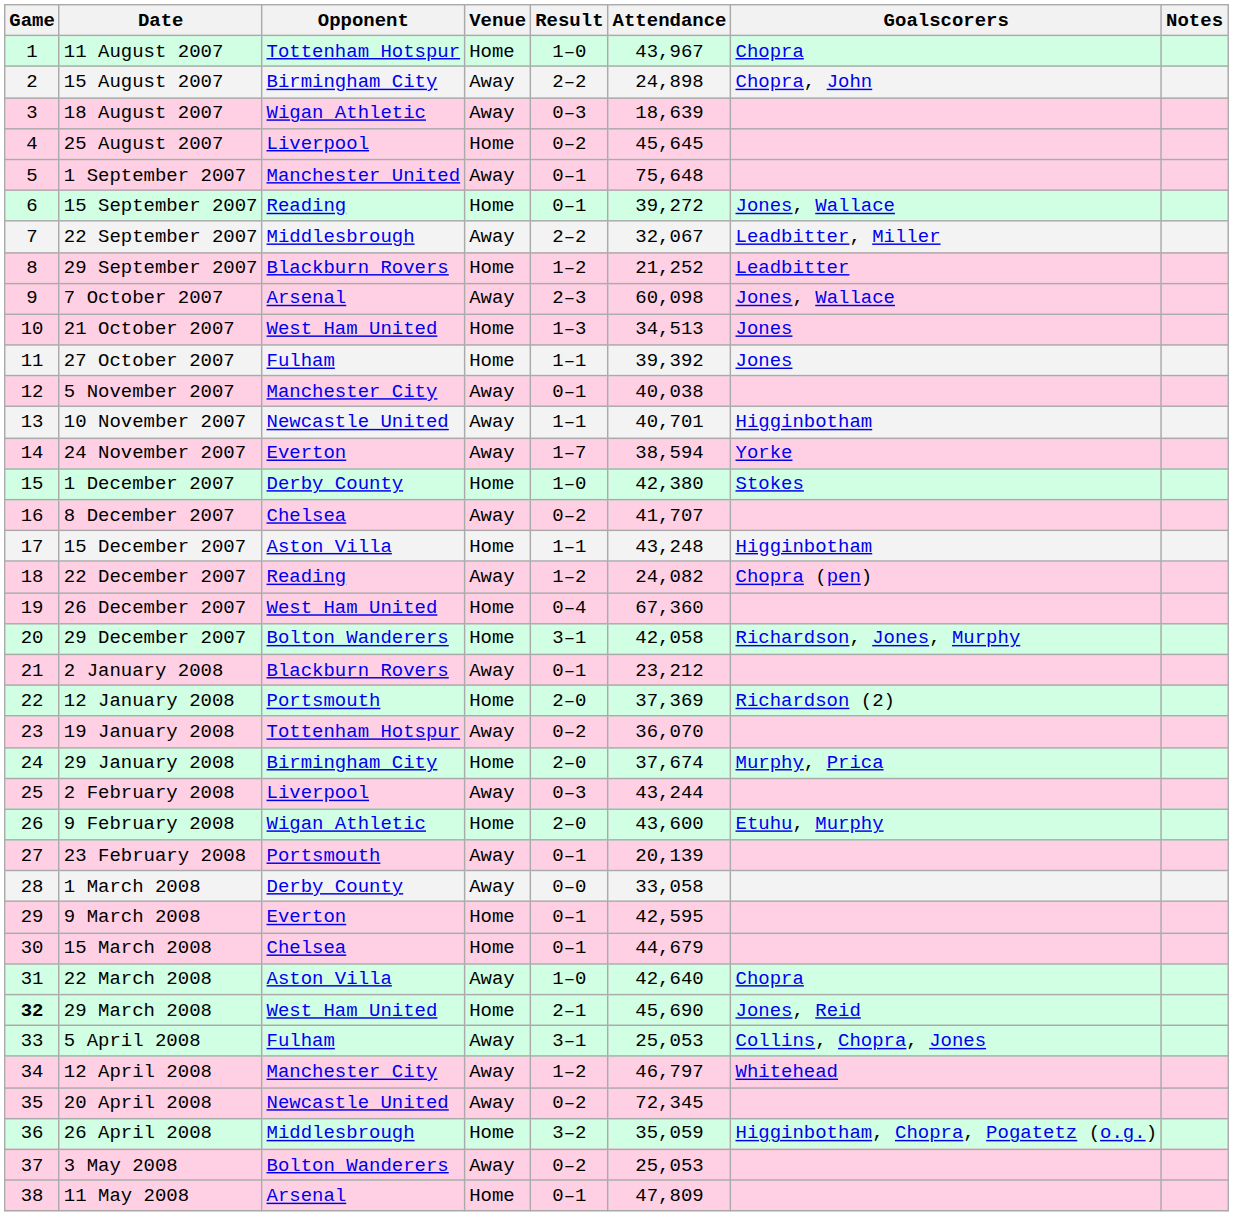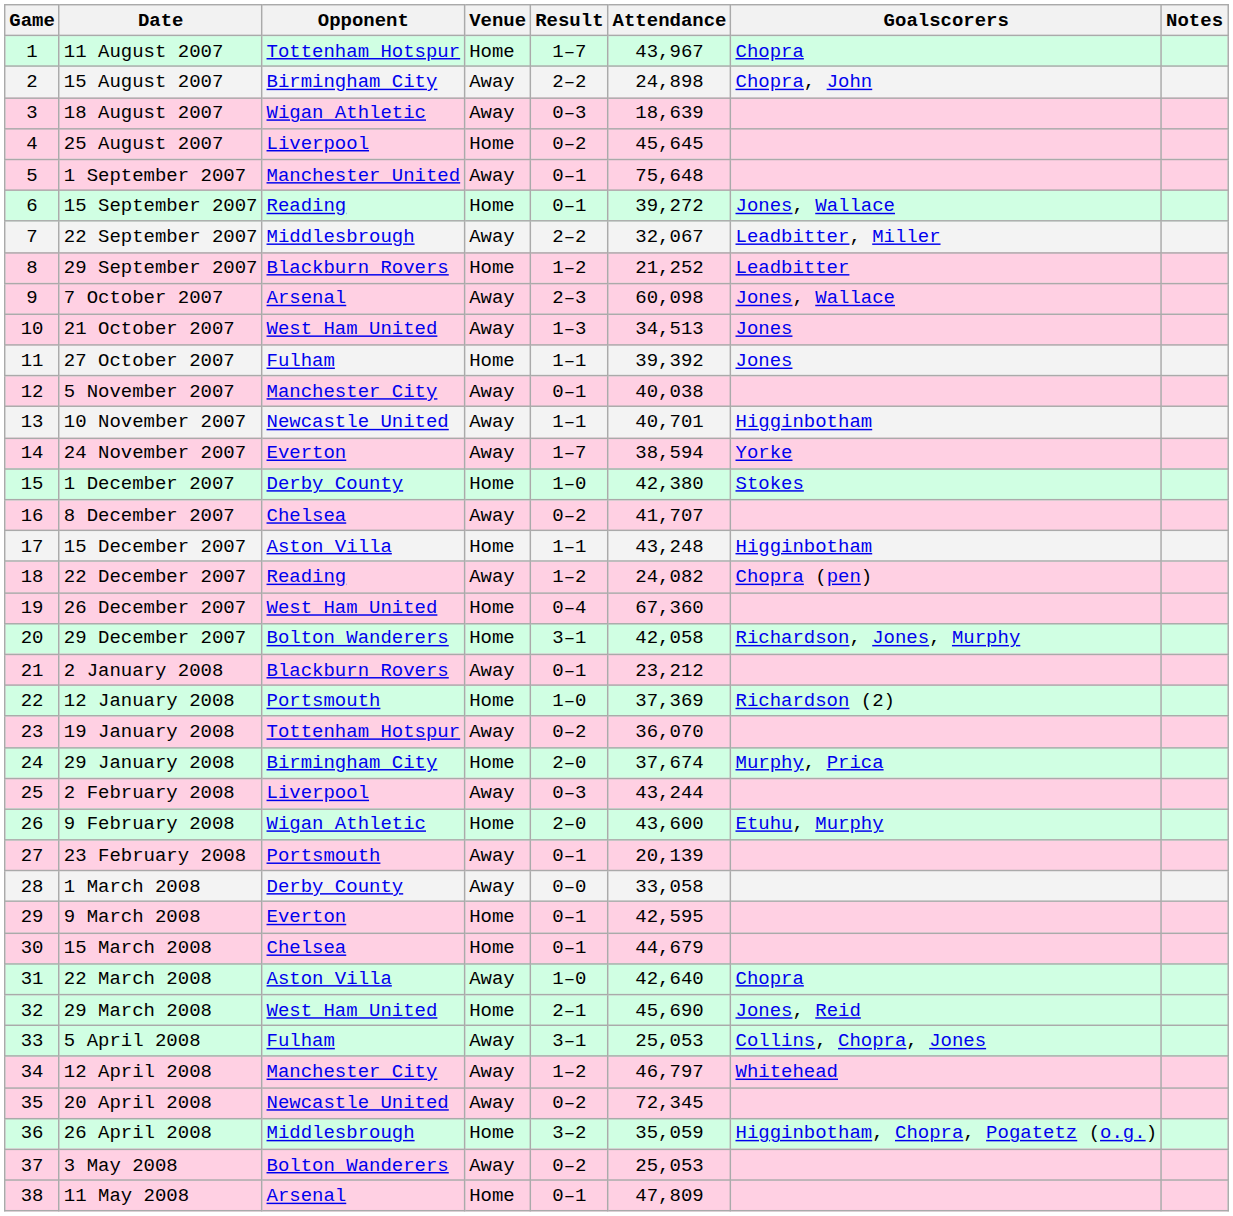11 August 2007 | Result: 1–0 -> 1–7
21 October 2007 | Venue: Home -> Away
12 January 2008 | Result: 2–0 -> 1–0
29 March 2008 | Game: bold -> normal
